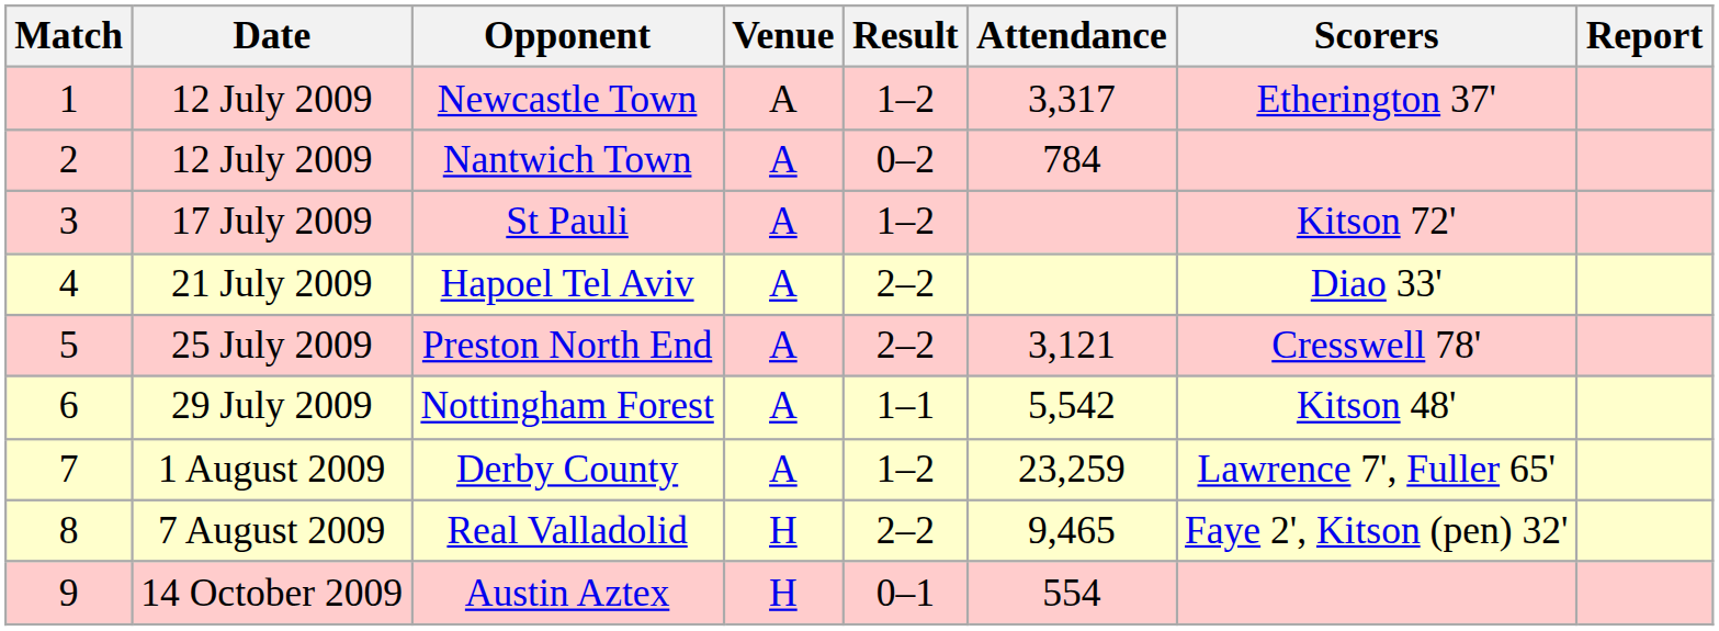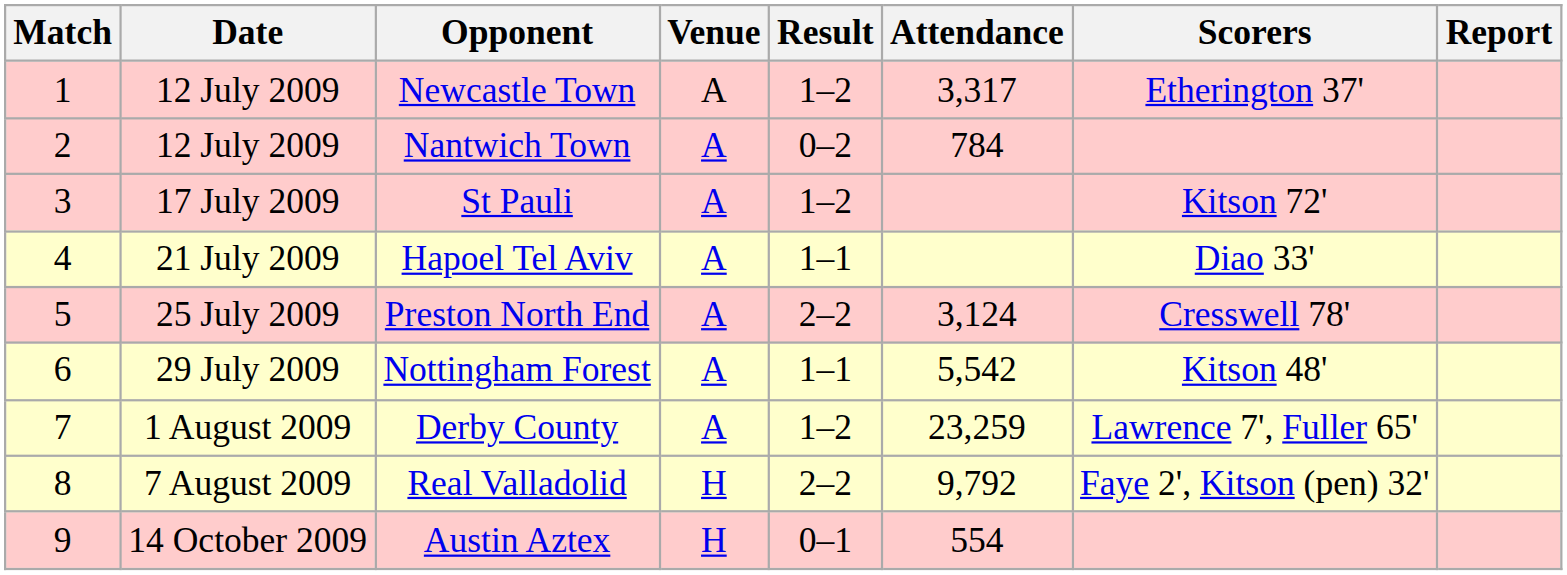Hapoel Tel Aviv | Result: 2–2 -> 1–1
Preston North End | Attendance: 3,121 -> 3,124
Real Valladolid | Attendance: 9,465 -> 9,792
